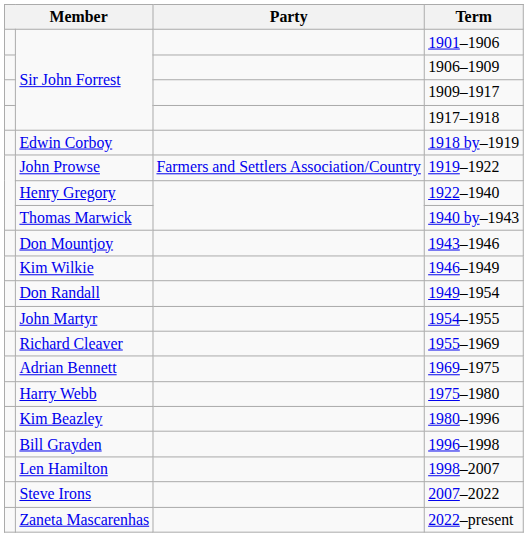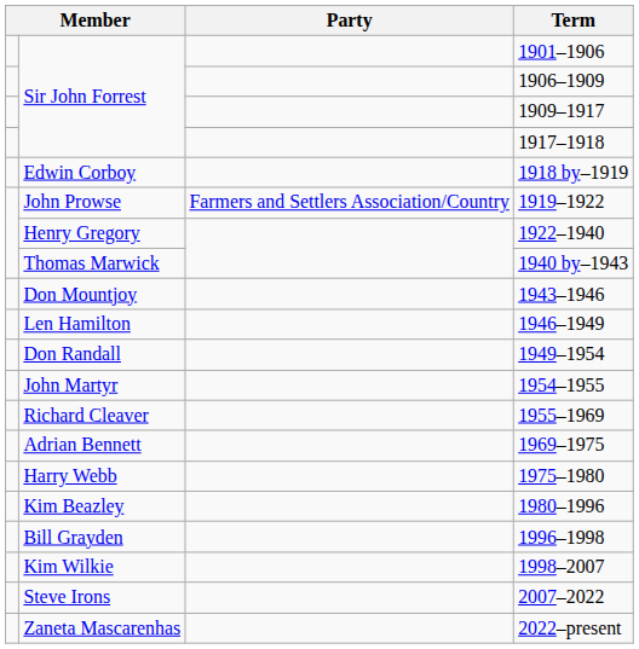1946–1949 | column 2: Kim Wilkie -> Len Hamilton
1998–2007 | column 2: Len Hamilton -> Kim Wilkie
